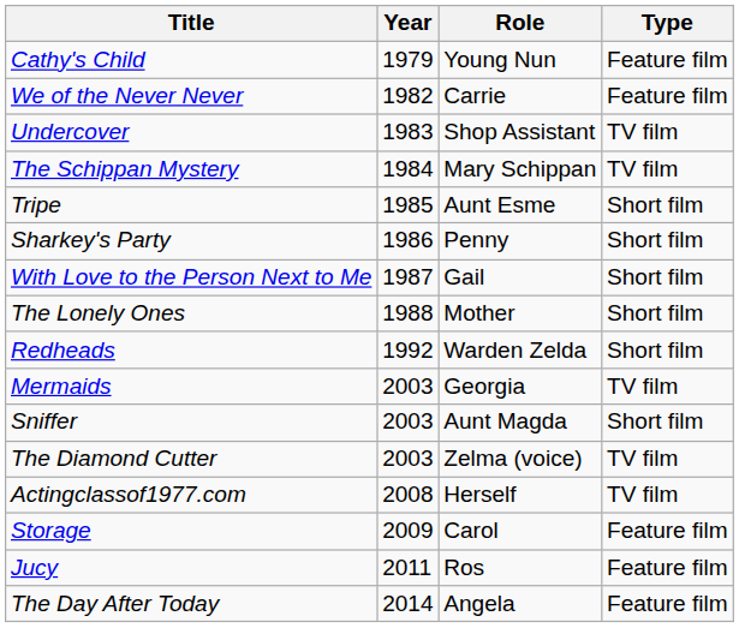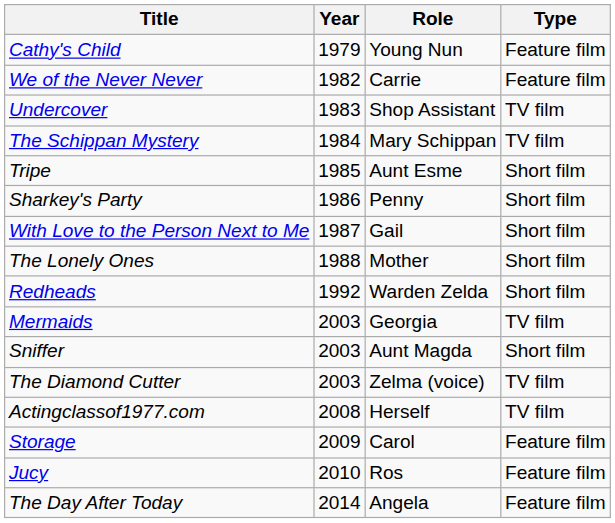Jucy | Year: 2011 -> 2010
